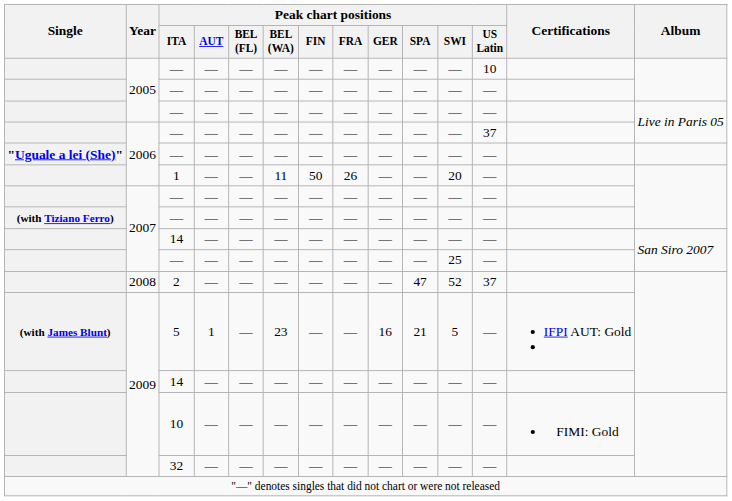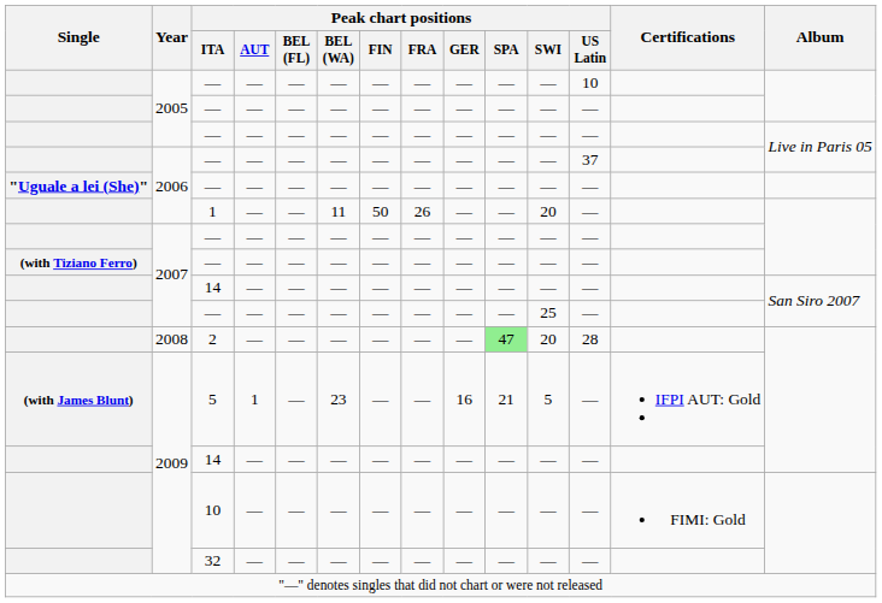2 | Peak chart positions / SPA: no background -> lightgreen background
2 | Peak chart positions / SWI: 52 -> 20
2 | Peak chart positions / US Latin: 37 -> 28
